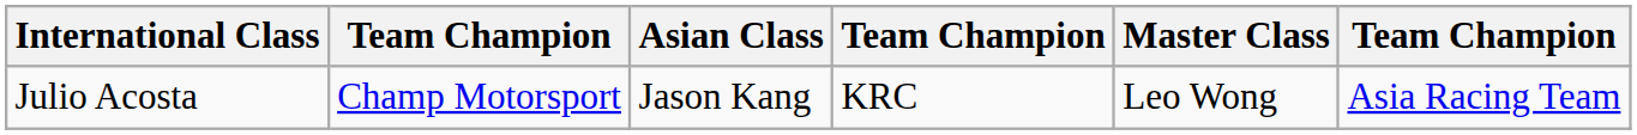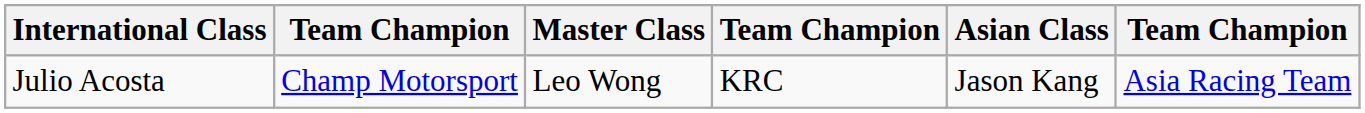columns swapped: Asian Class <-> Master Class
